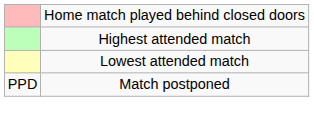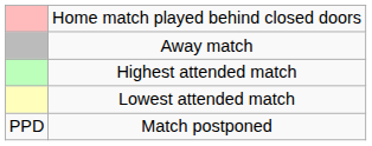+ row: Away match
